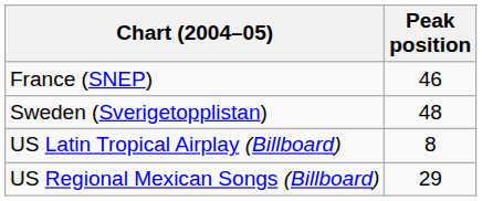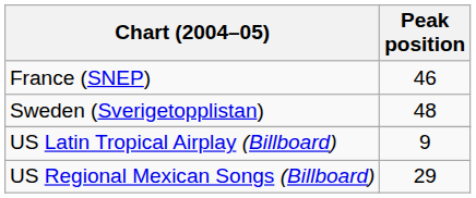US Latin Tropical Airplay (Billboard) | Peak position: 8 -> 9
